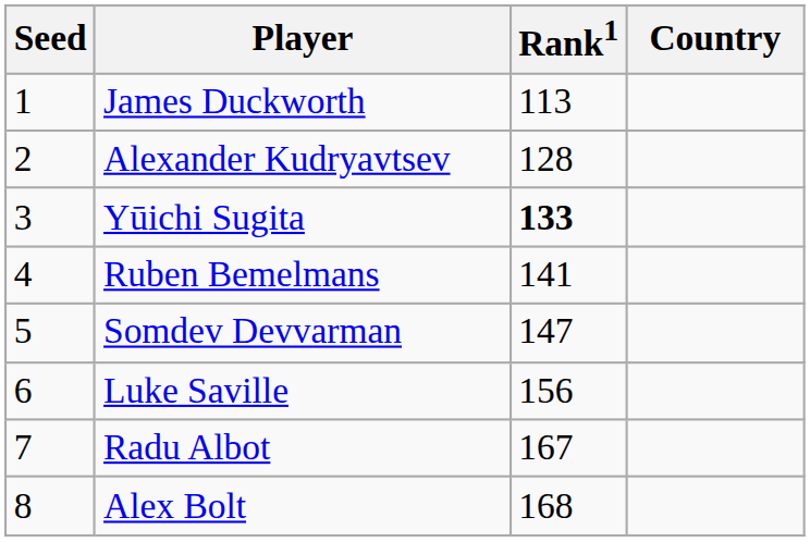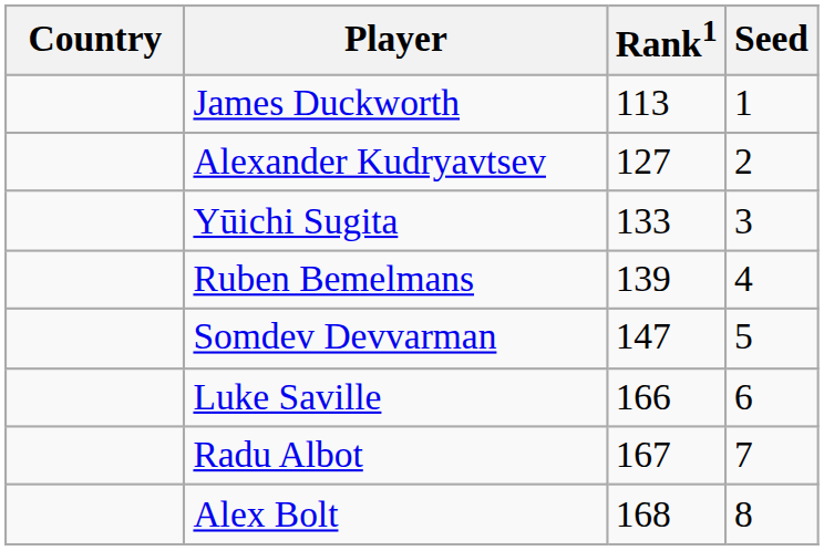columns swapped: Country <-> Seed
Alexander Kudryavtsev | Rank1: 128 -> 127
Yūichi Sugita | Rank1: bold -> normal
Ruben Bemelmans | Rank1: 141 -> 139
Luke Saville | Rank1: 156 -> 166
